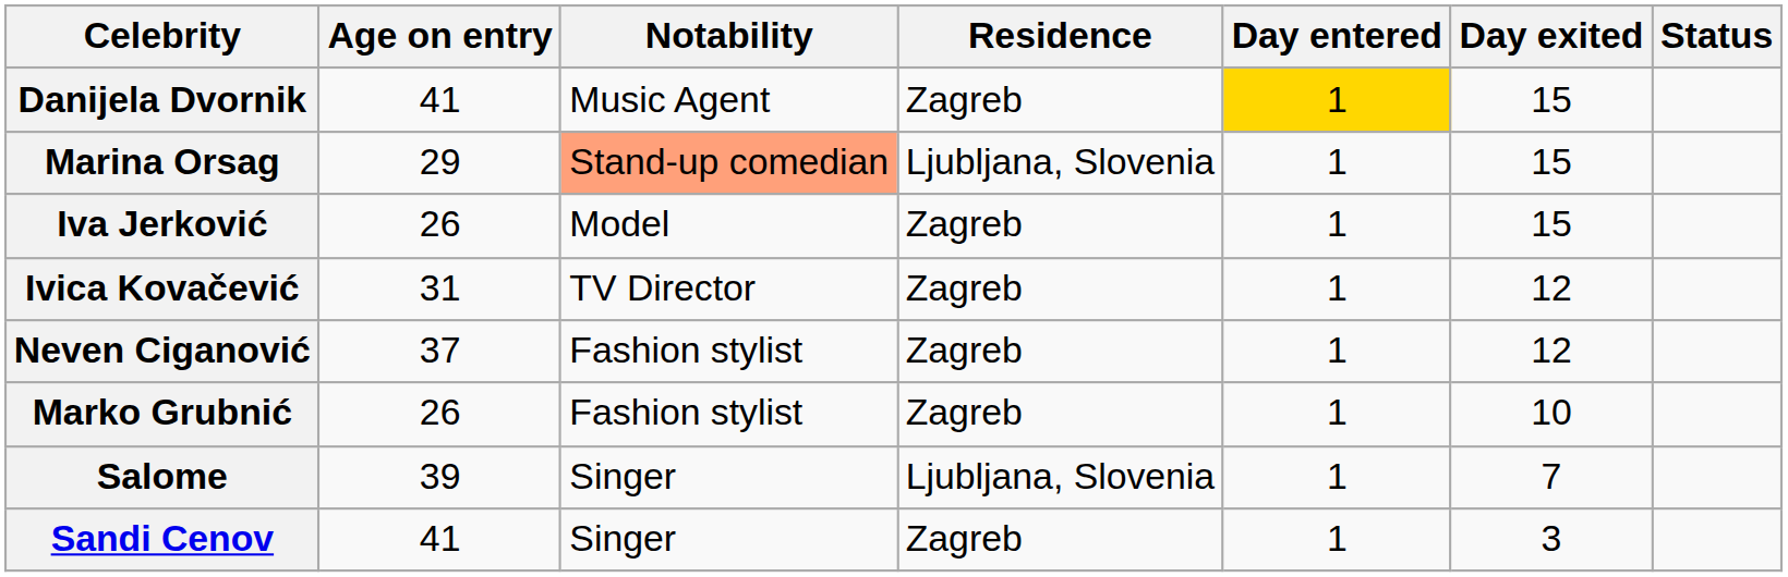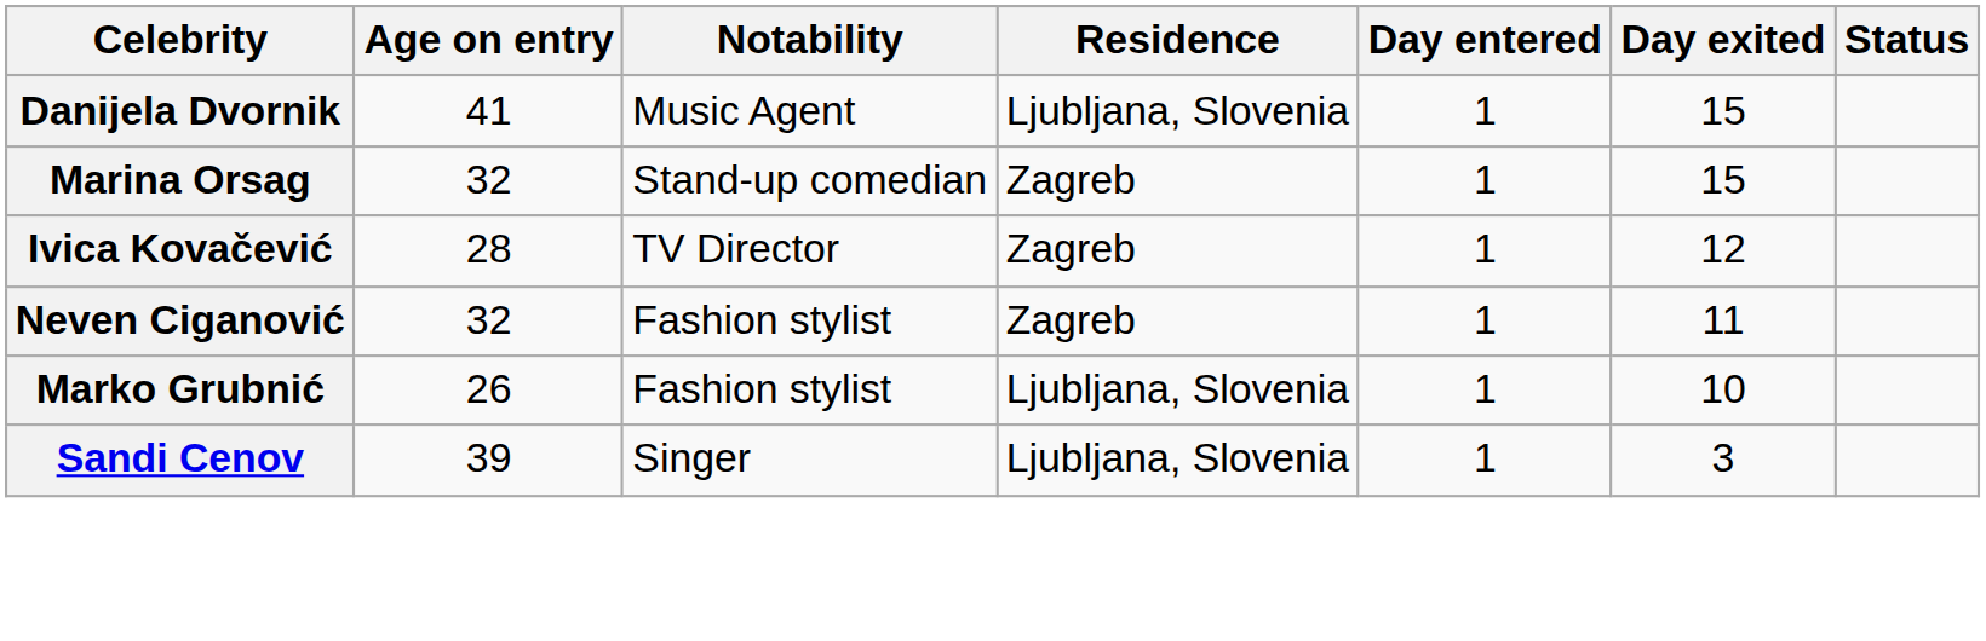Danijela Dvornik | Residence: Zagreb -> Ljubljana, Slovenia
Danijela Dvornik | Day entered: gold background -> no background
Marina Orsag | Age on entry: 29 -> 32
Marina Orsag | Notability: lightsalmon background -> no background
Marina Orsag | Residence: Ljubljana, Slovenia -> Zagreb
- row: Iva Jerković | 26 | Model | Zagreb | 1 | 15
Ivica Kovačević | Age on entry: 31 -> 28
Neven Ciganović | Age on entry: 37 -> 32
Neven Ciganović | Day exited: 12 -> 11
Marko Grubnić | Residence: Zagreb -> Ljubljana, Slovenia
- row: Salome | 39 | Singer | Ljubljana, Slovenia | 1 | 7
Sandi Cenov | Age on entry: 41 -> 39
Sandi Cenov | Residence: Zagreb -> Ljubljana, Slovenia
